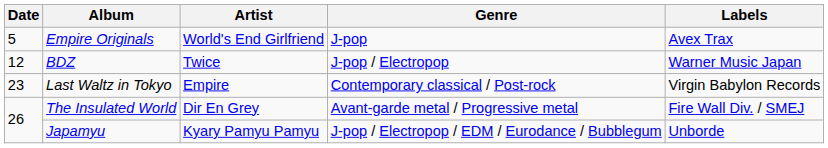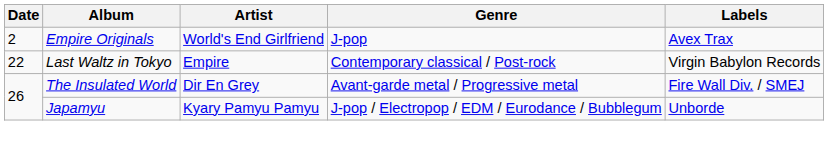Empire Originals | Date: 5 -> 2
- row: 12 | BDZ | Twice | J-pop / Electropop | Warner Music Japan
Last Waltz in Tokyo | Date: 23 -> 22
